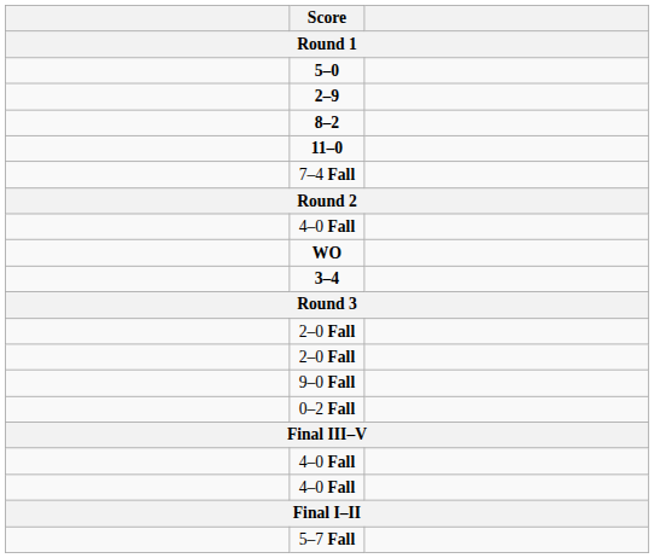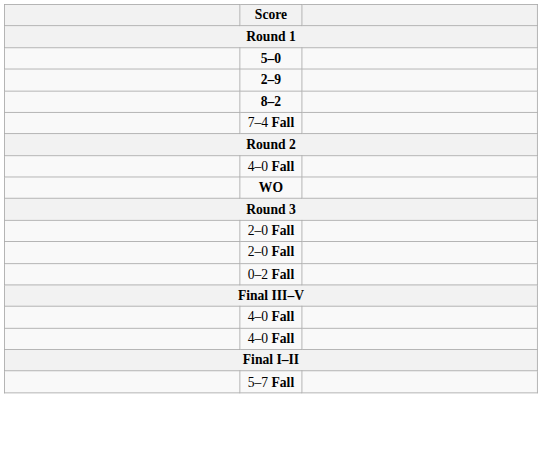- row: 11–0
- row: 3–4
- row: 9–0 Fall
